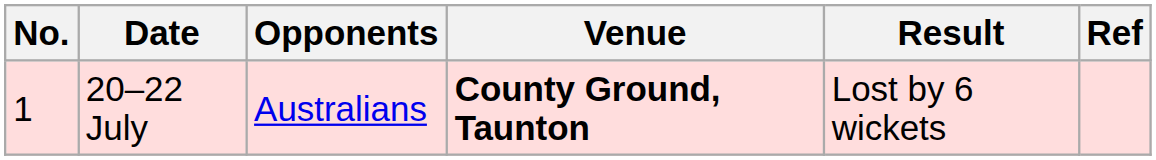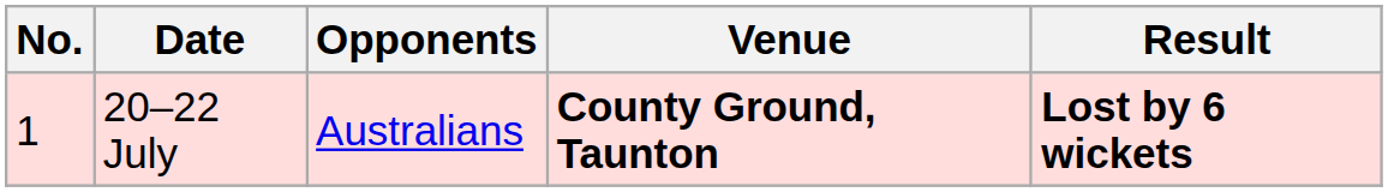- column: Ref
20–22 July | Result: normal -> bold
